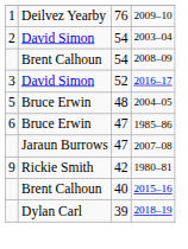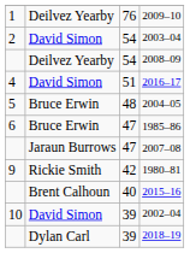2008–09 | column 2: Brent Calhoun -> Deilvez Yearby
2016–17 | column 1: 3 -> 4
2016–17 | column 3: 52 -> 51
+ row: 10 | David Simon | 39 | 2002–04
